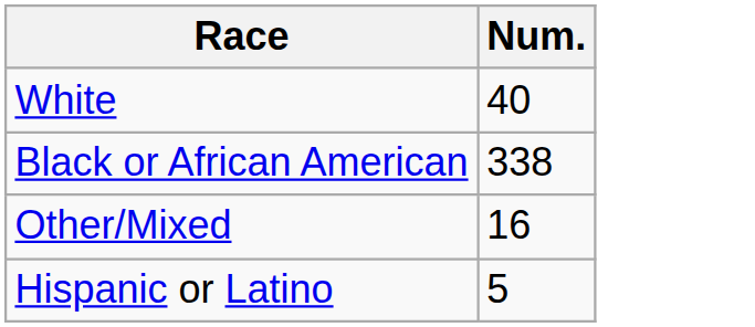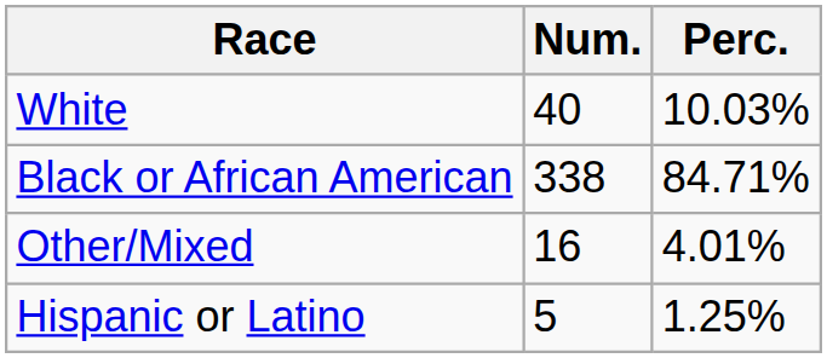+ column: Perc. | 10.03% | 84.71% | 4.01% | 1.25%
